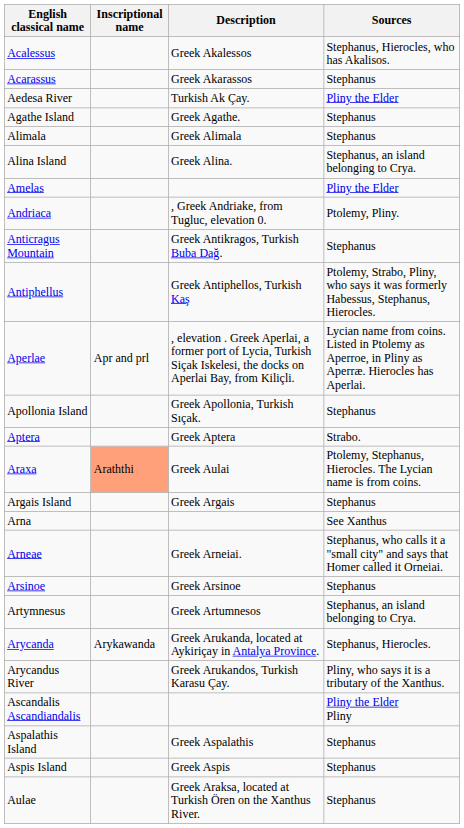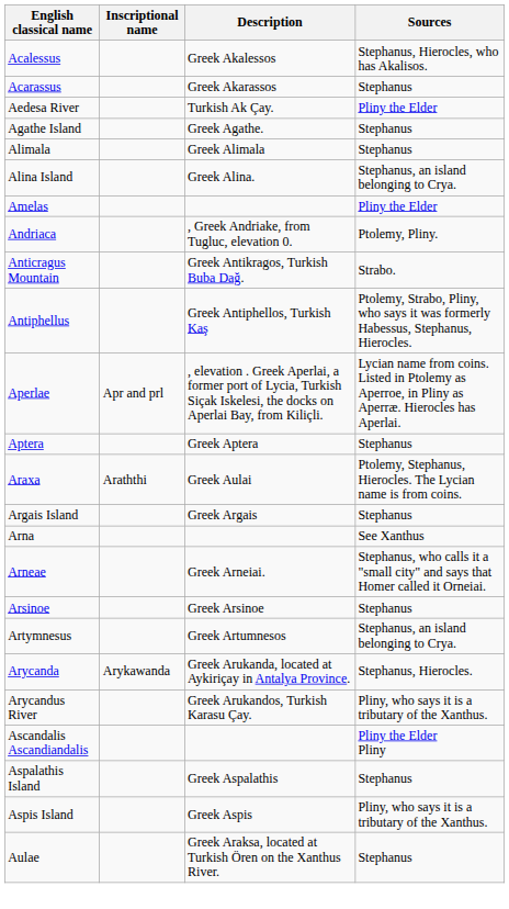Anticragus Mountain | Sources: Stephanus -> Strabo.
- row: Apollonia Island | Greek Apollonia, Turkish Sıçak. | Stephanus
Aptera | Sources: Strabo. -> Stephanus
Araxa | Inscriptional name: lightsalmon background -> no background
Aspis Island | Sources: Stephanus -> Pliny, who says it is a tributary of the Xanthus.
